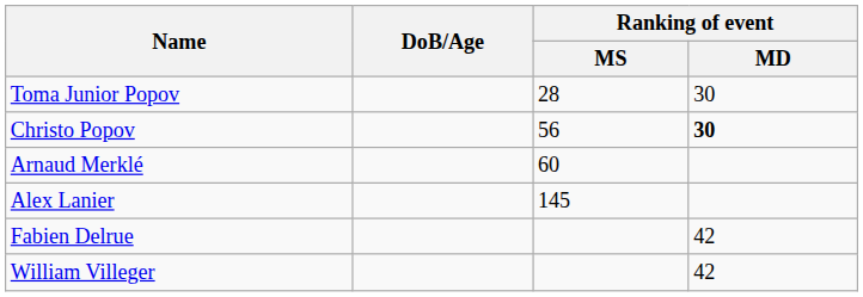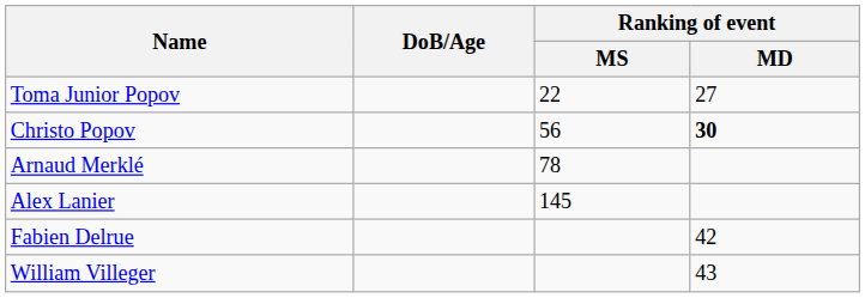Toma Junior Popov | Ranking of event / MS: 28 -> 22
Toma Junior Popov | Ranking of event / MD: 30 -> 27
Arnaud Merklé | Ranking of event / MS: 60 -> 78
William Villeger | Ranking of event / MD: 42 -> 43
